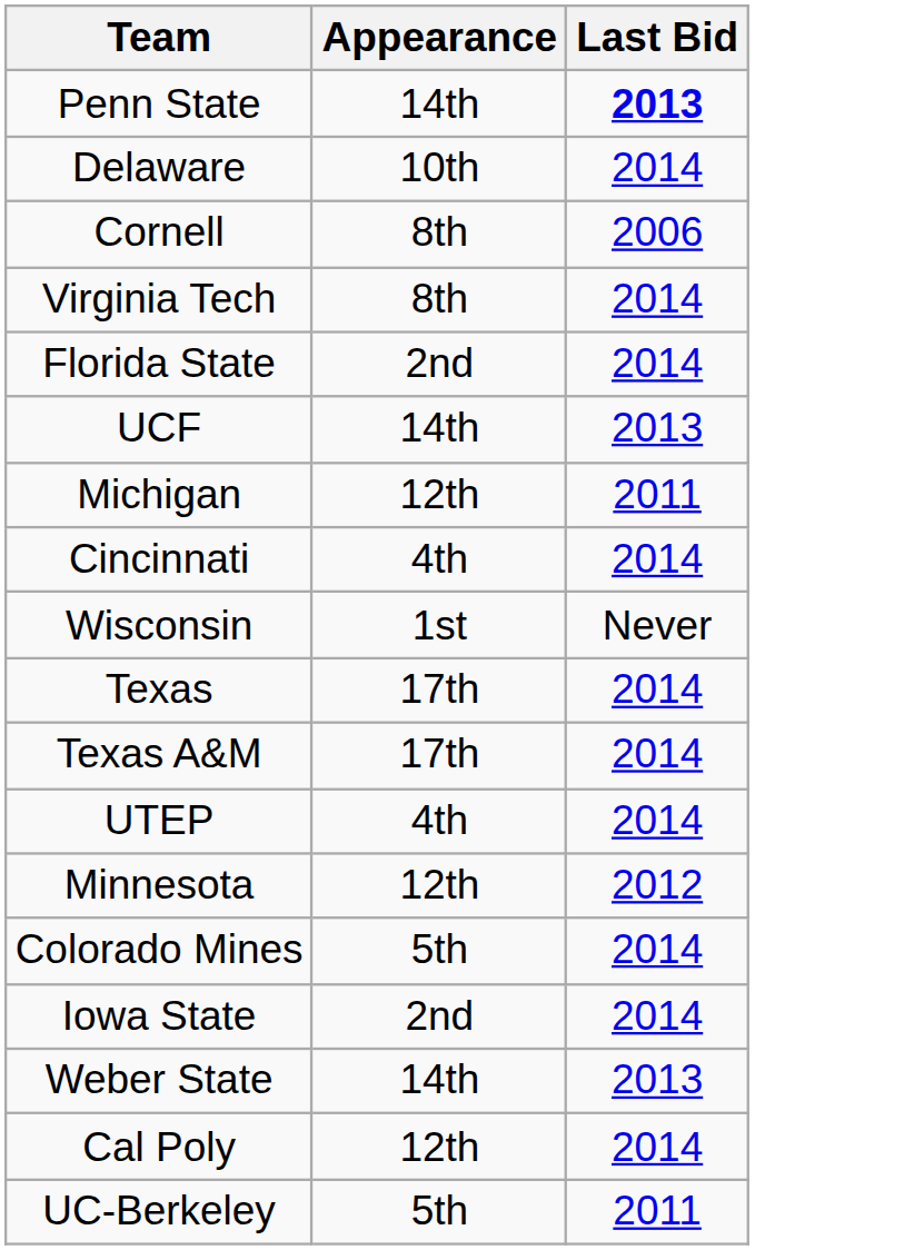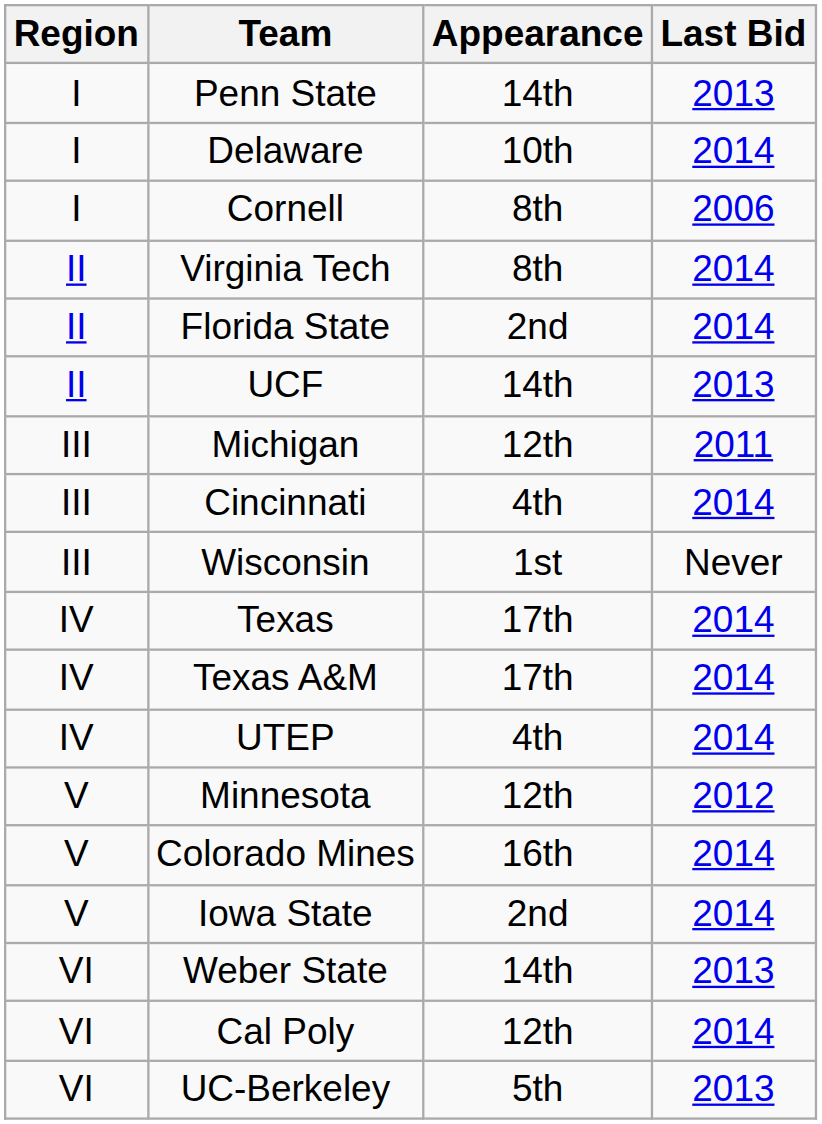+ column: Region | I | I | I | II | II | II | III | III | III | IV | IV | IV | V | V | V | VI | VI | VI
Penn State | Last Bid: bold -> normal
Colorado Mines | Appearance: 5th -> 16th
UC-Berkeley | Last Bid: 2011 -> 2013
